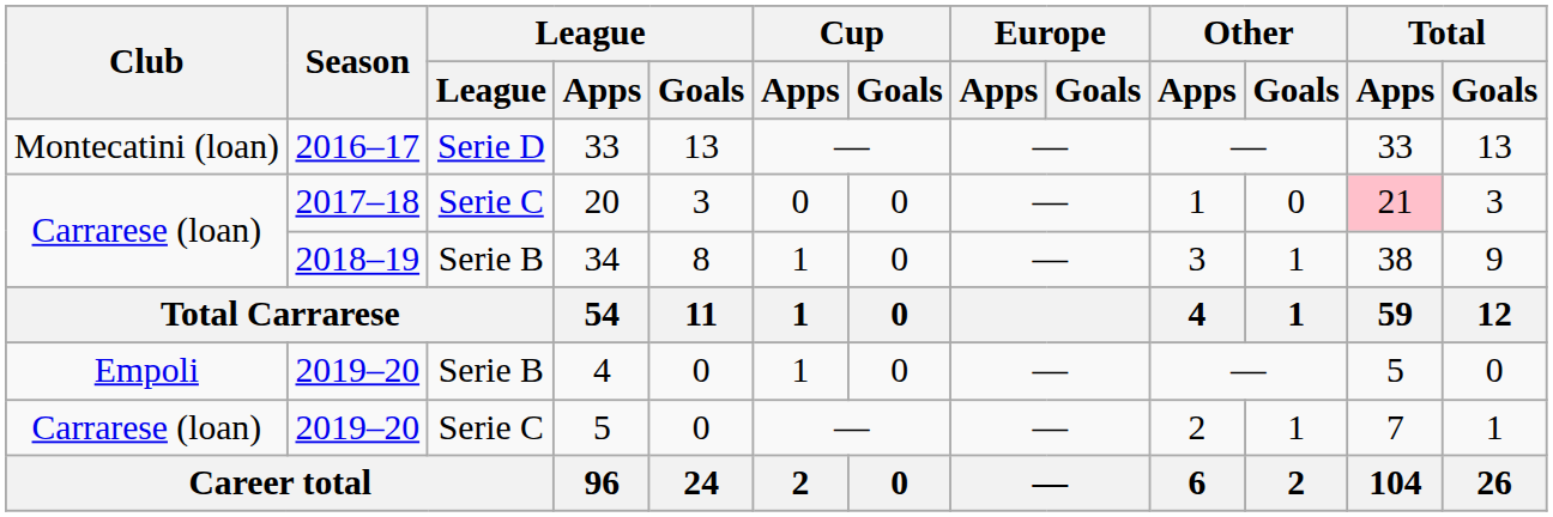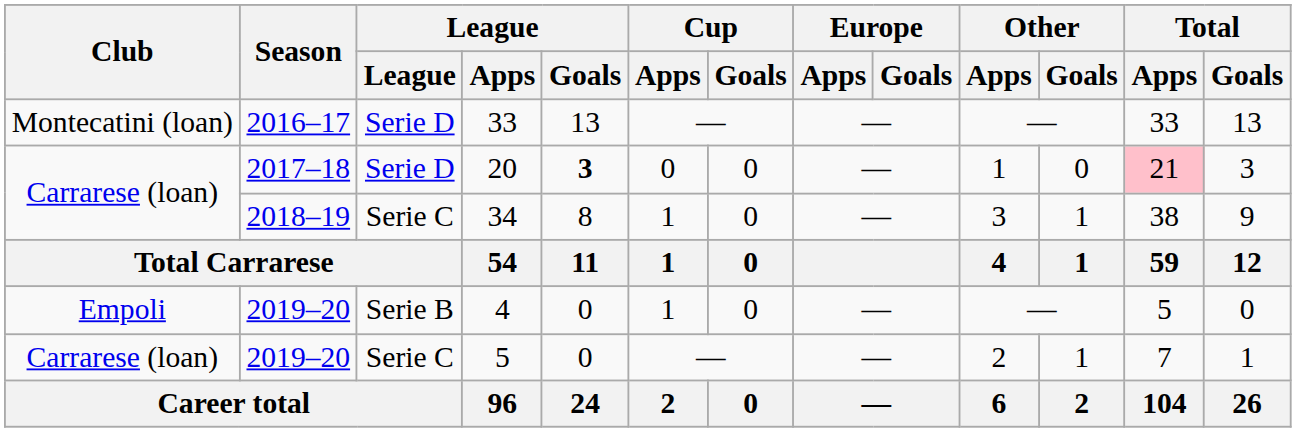20 | League: Serie C -> Serie D
20 | League / Goals: normal -> bold
34 | League: Serie B -> Serie C
